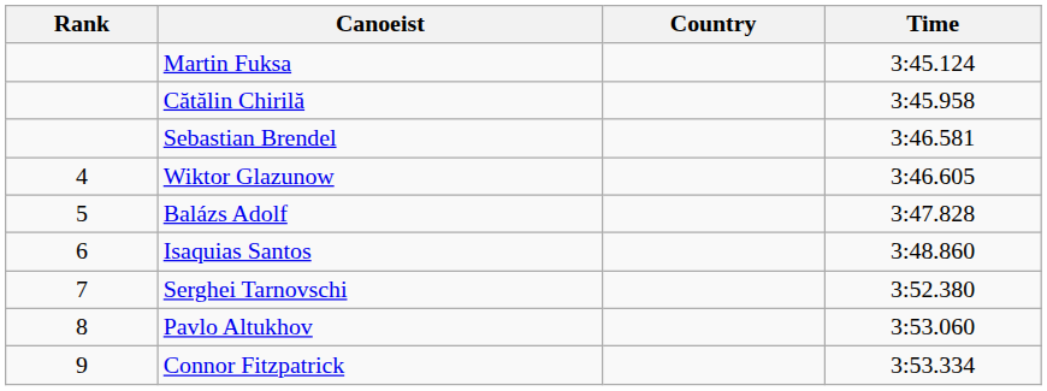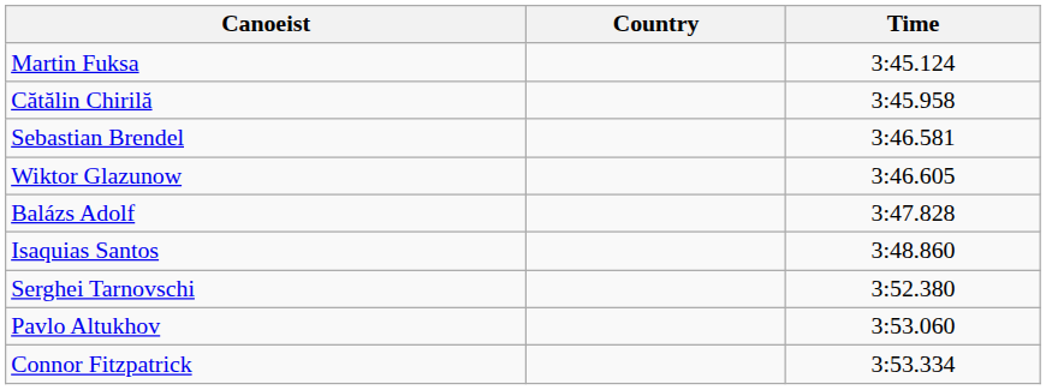- column: Rank | 4 | 5 | 6 | 7 | 8 | 9
